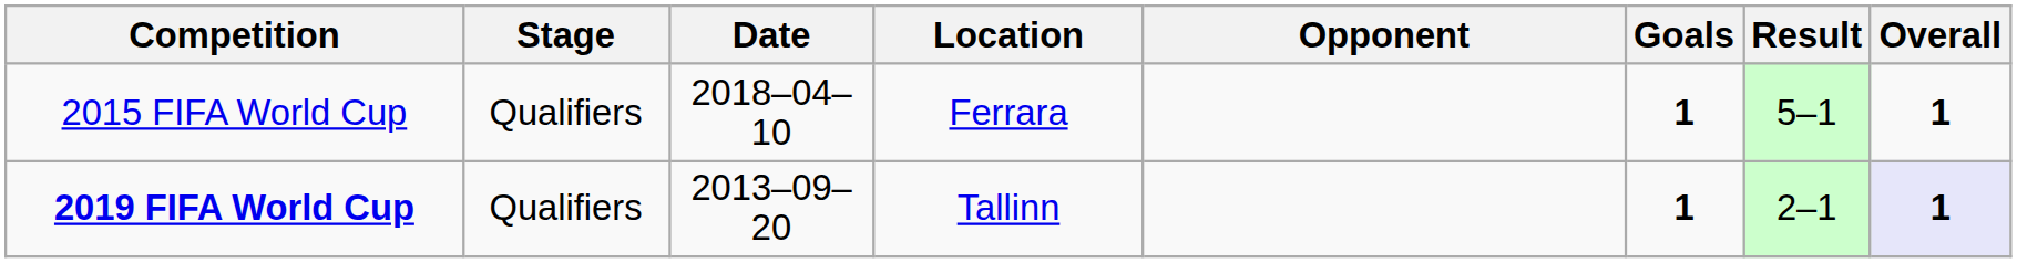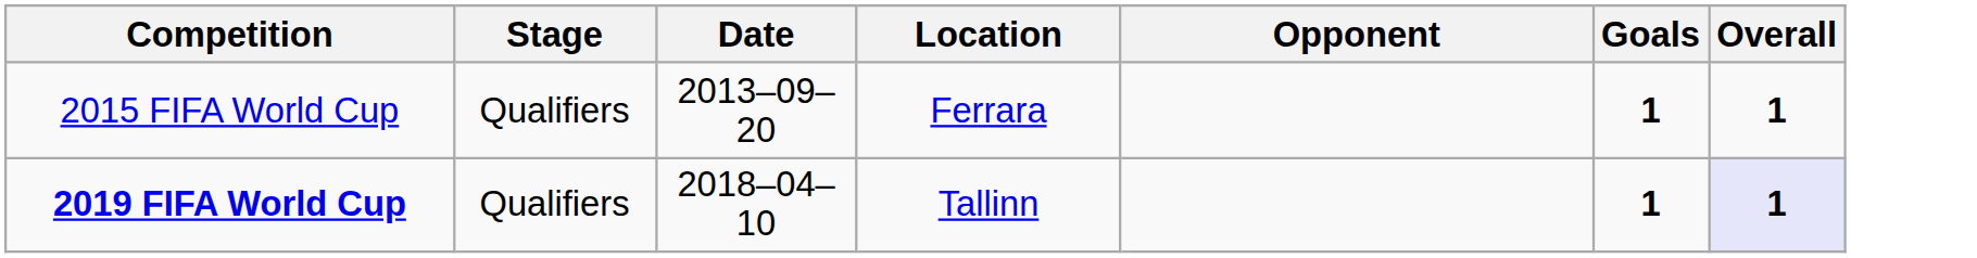- column: Result | 5–1 | 2–1
2015 FIFA World Cup | Date: 2018–04–10 -> 2013–09–20
2019 FIFA World Cup | Date: 2013–09–20 -> 2018–04–10
